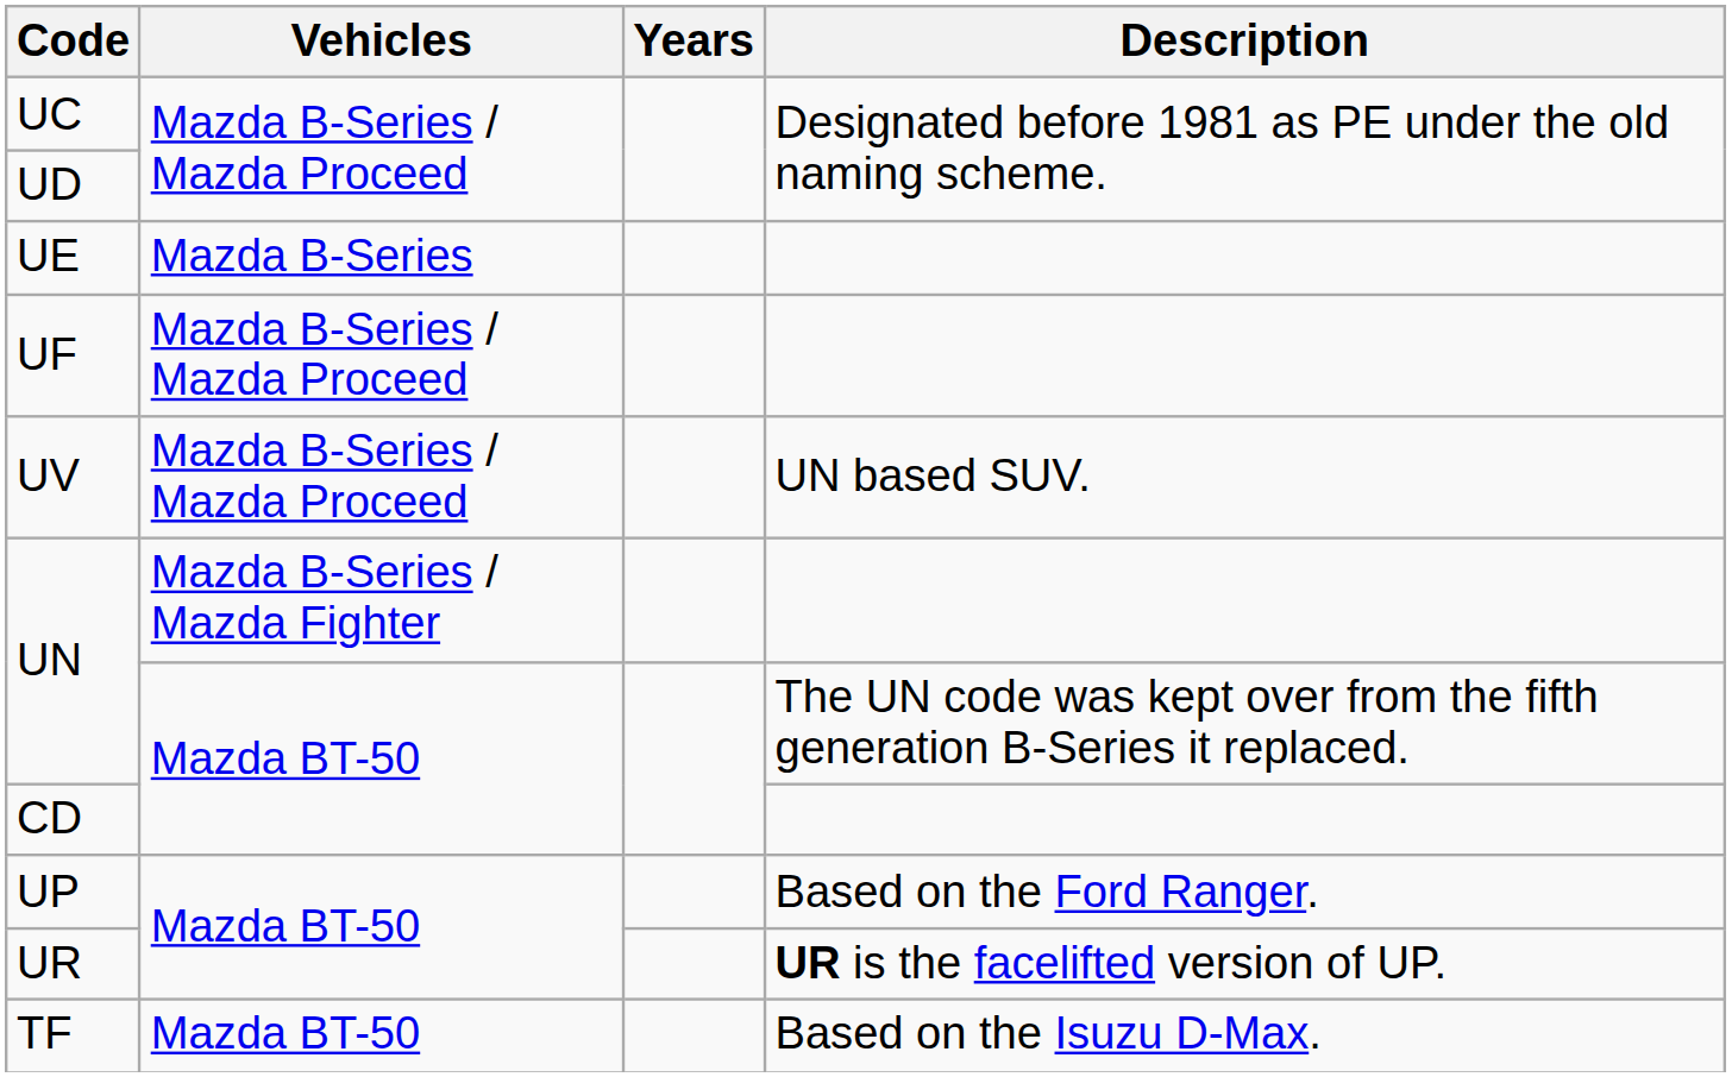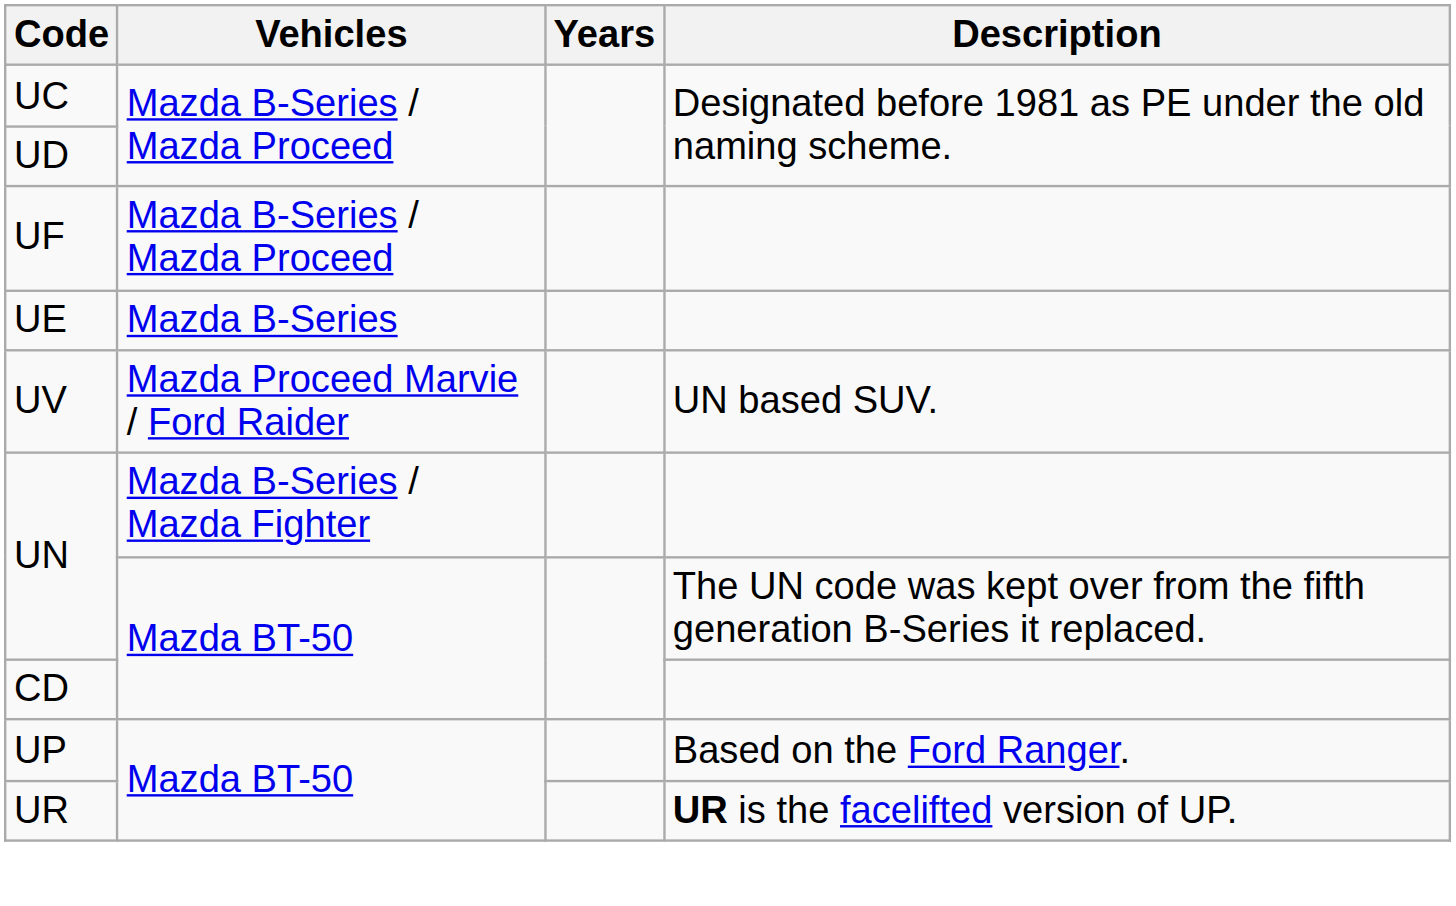rows swapped: UE <-> UF
UV | Vehicles: Mazda B-Series / Mazda Proceed -> Mazda Proceed Marvie / Ford Raider
- row: TF | Mazda BT-50 | Based on the Isuzu D-Max.
